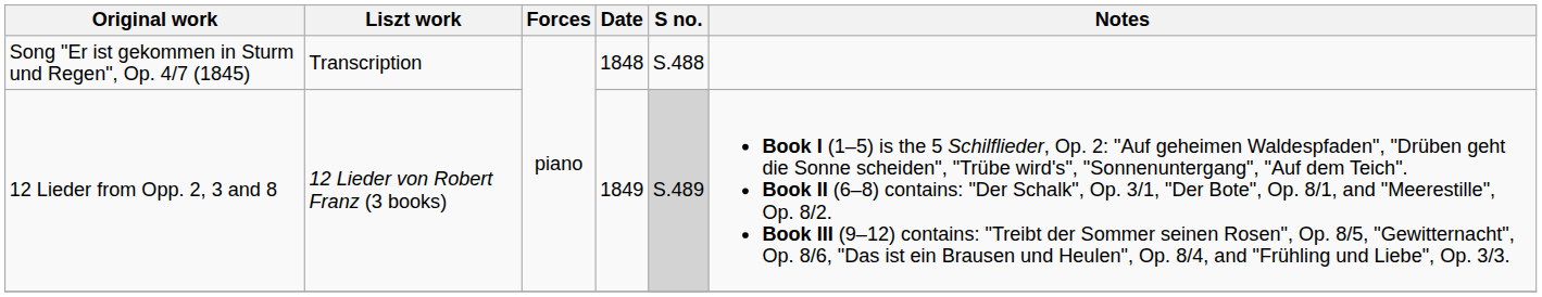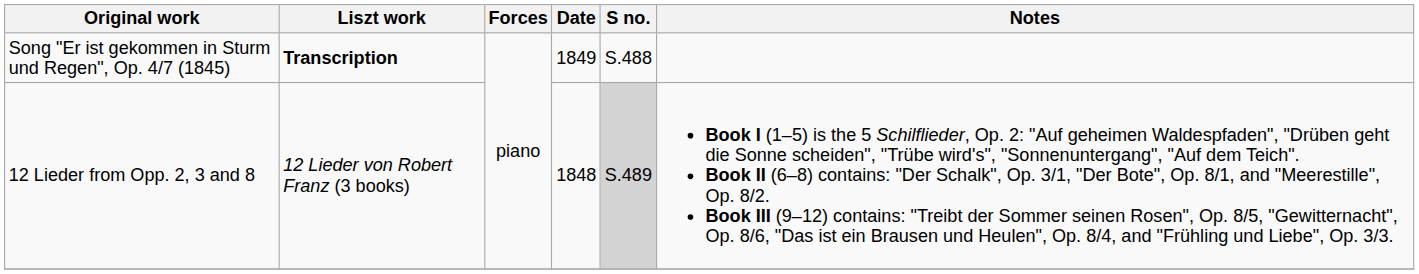Song "Er ist gekommen in Sturm und Regen", Op. 4/7 (1845) | Liszt work: normal -> bold
Song "Er ist gekommen in Sturm und Regen", Op. 4/7 (1845) | Date: 1848 -> 1849
12 Lieder from Opp. 2, 3 and 8 | Date: 1849 -> 1848
